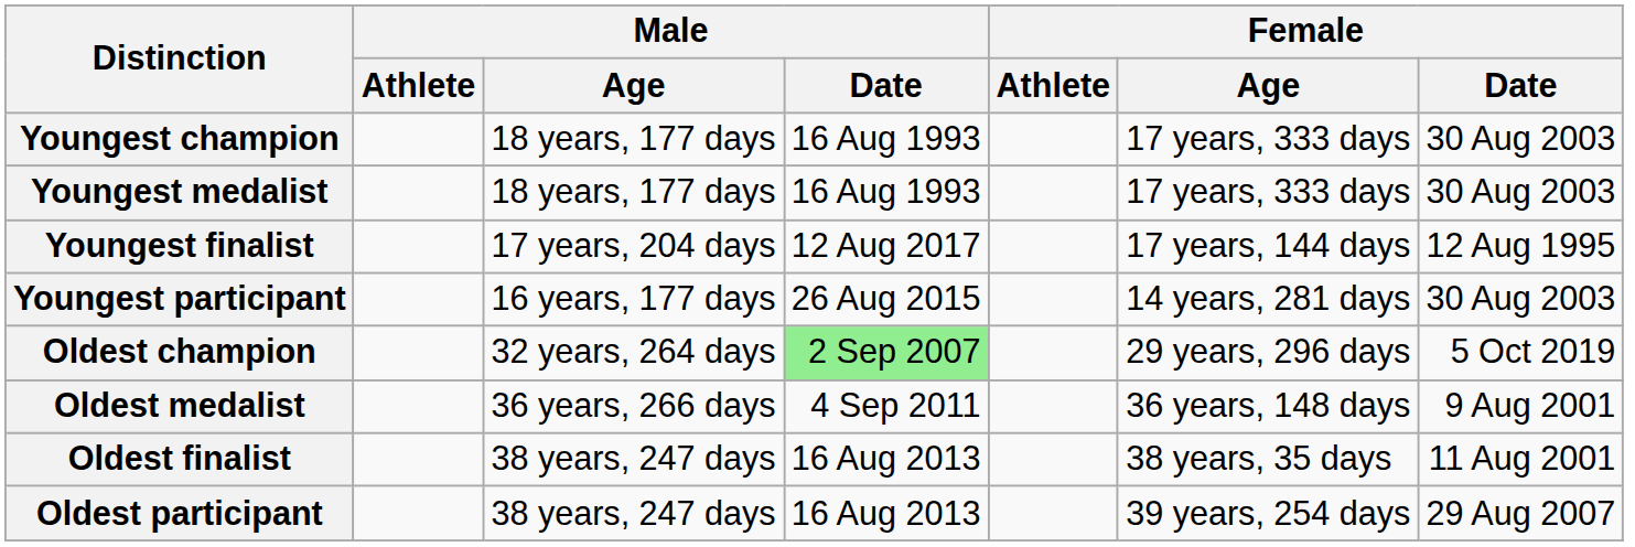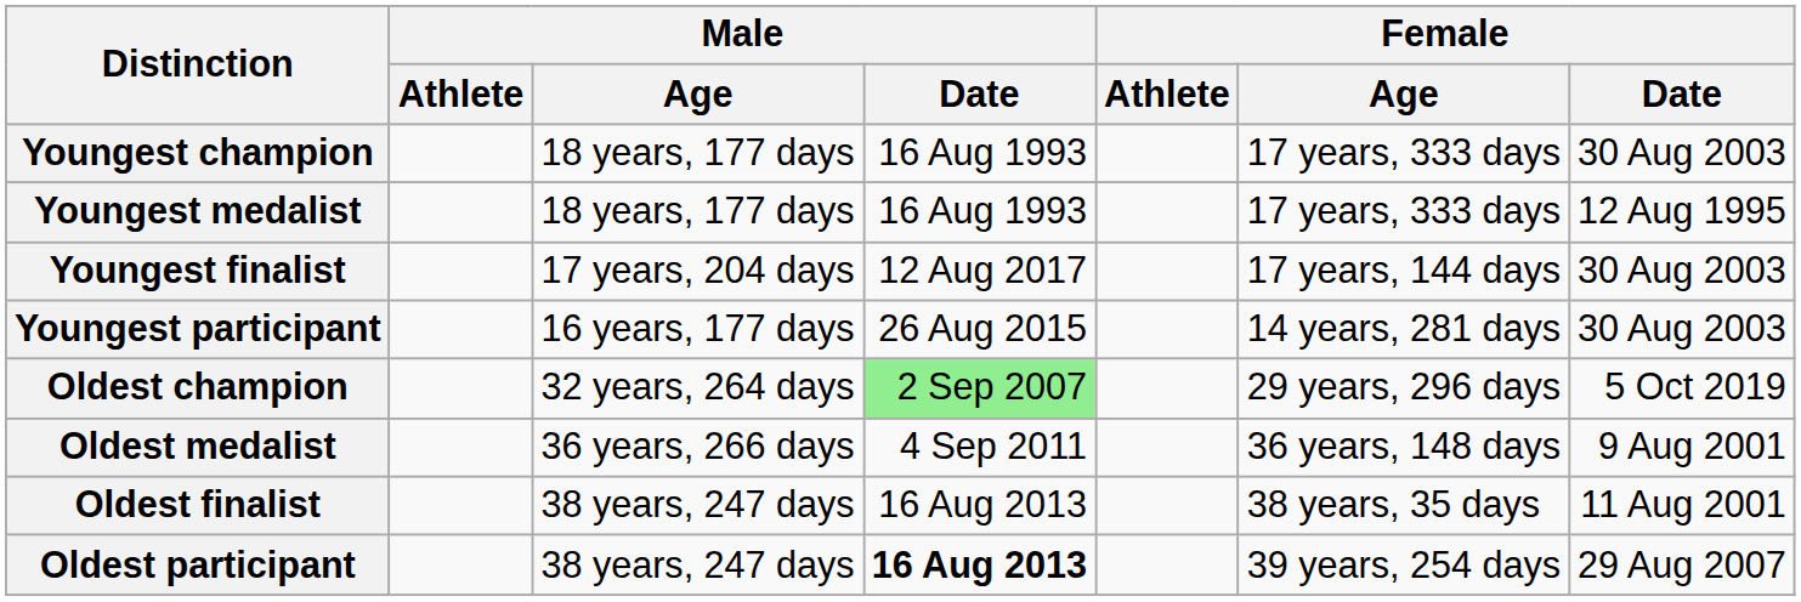Youngest medalist | Female / Date: 30 Aug 2003 -> 12 Aug 1995
Youngest finalist | Female / Date: 12 Aug 1995 -> 30 Aug 2003
Oldest participant | Male / Date: normal -> bold
